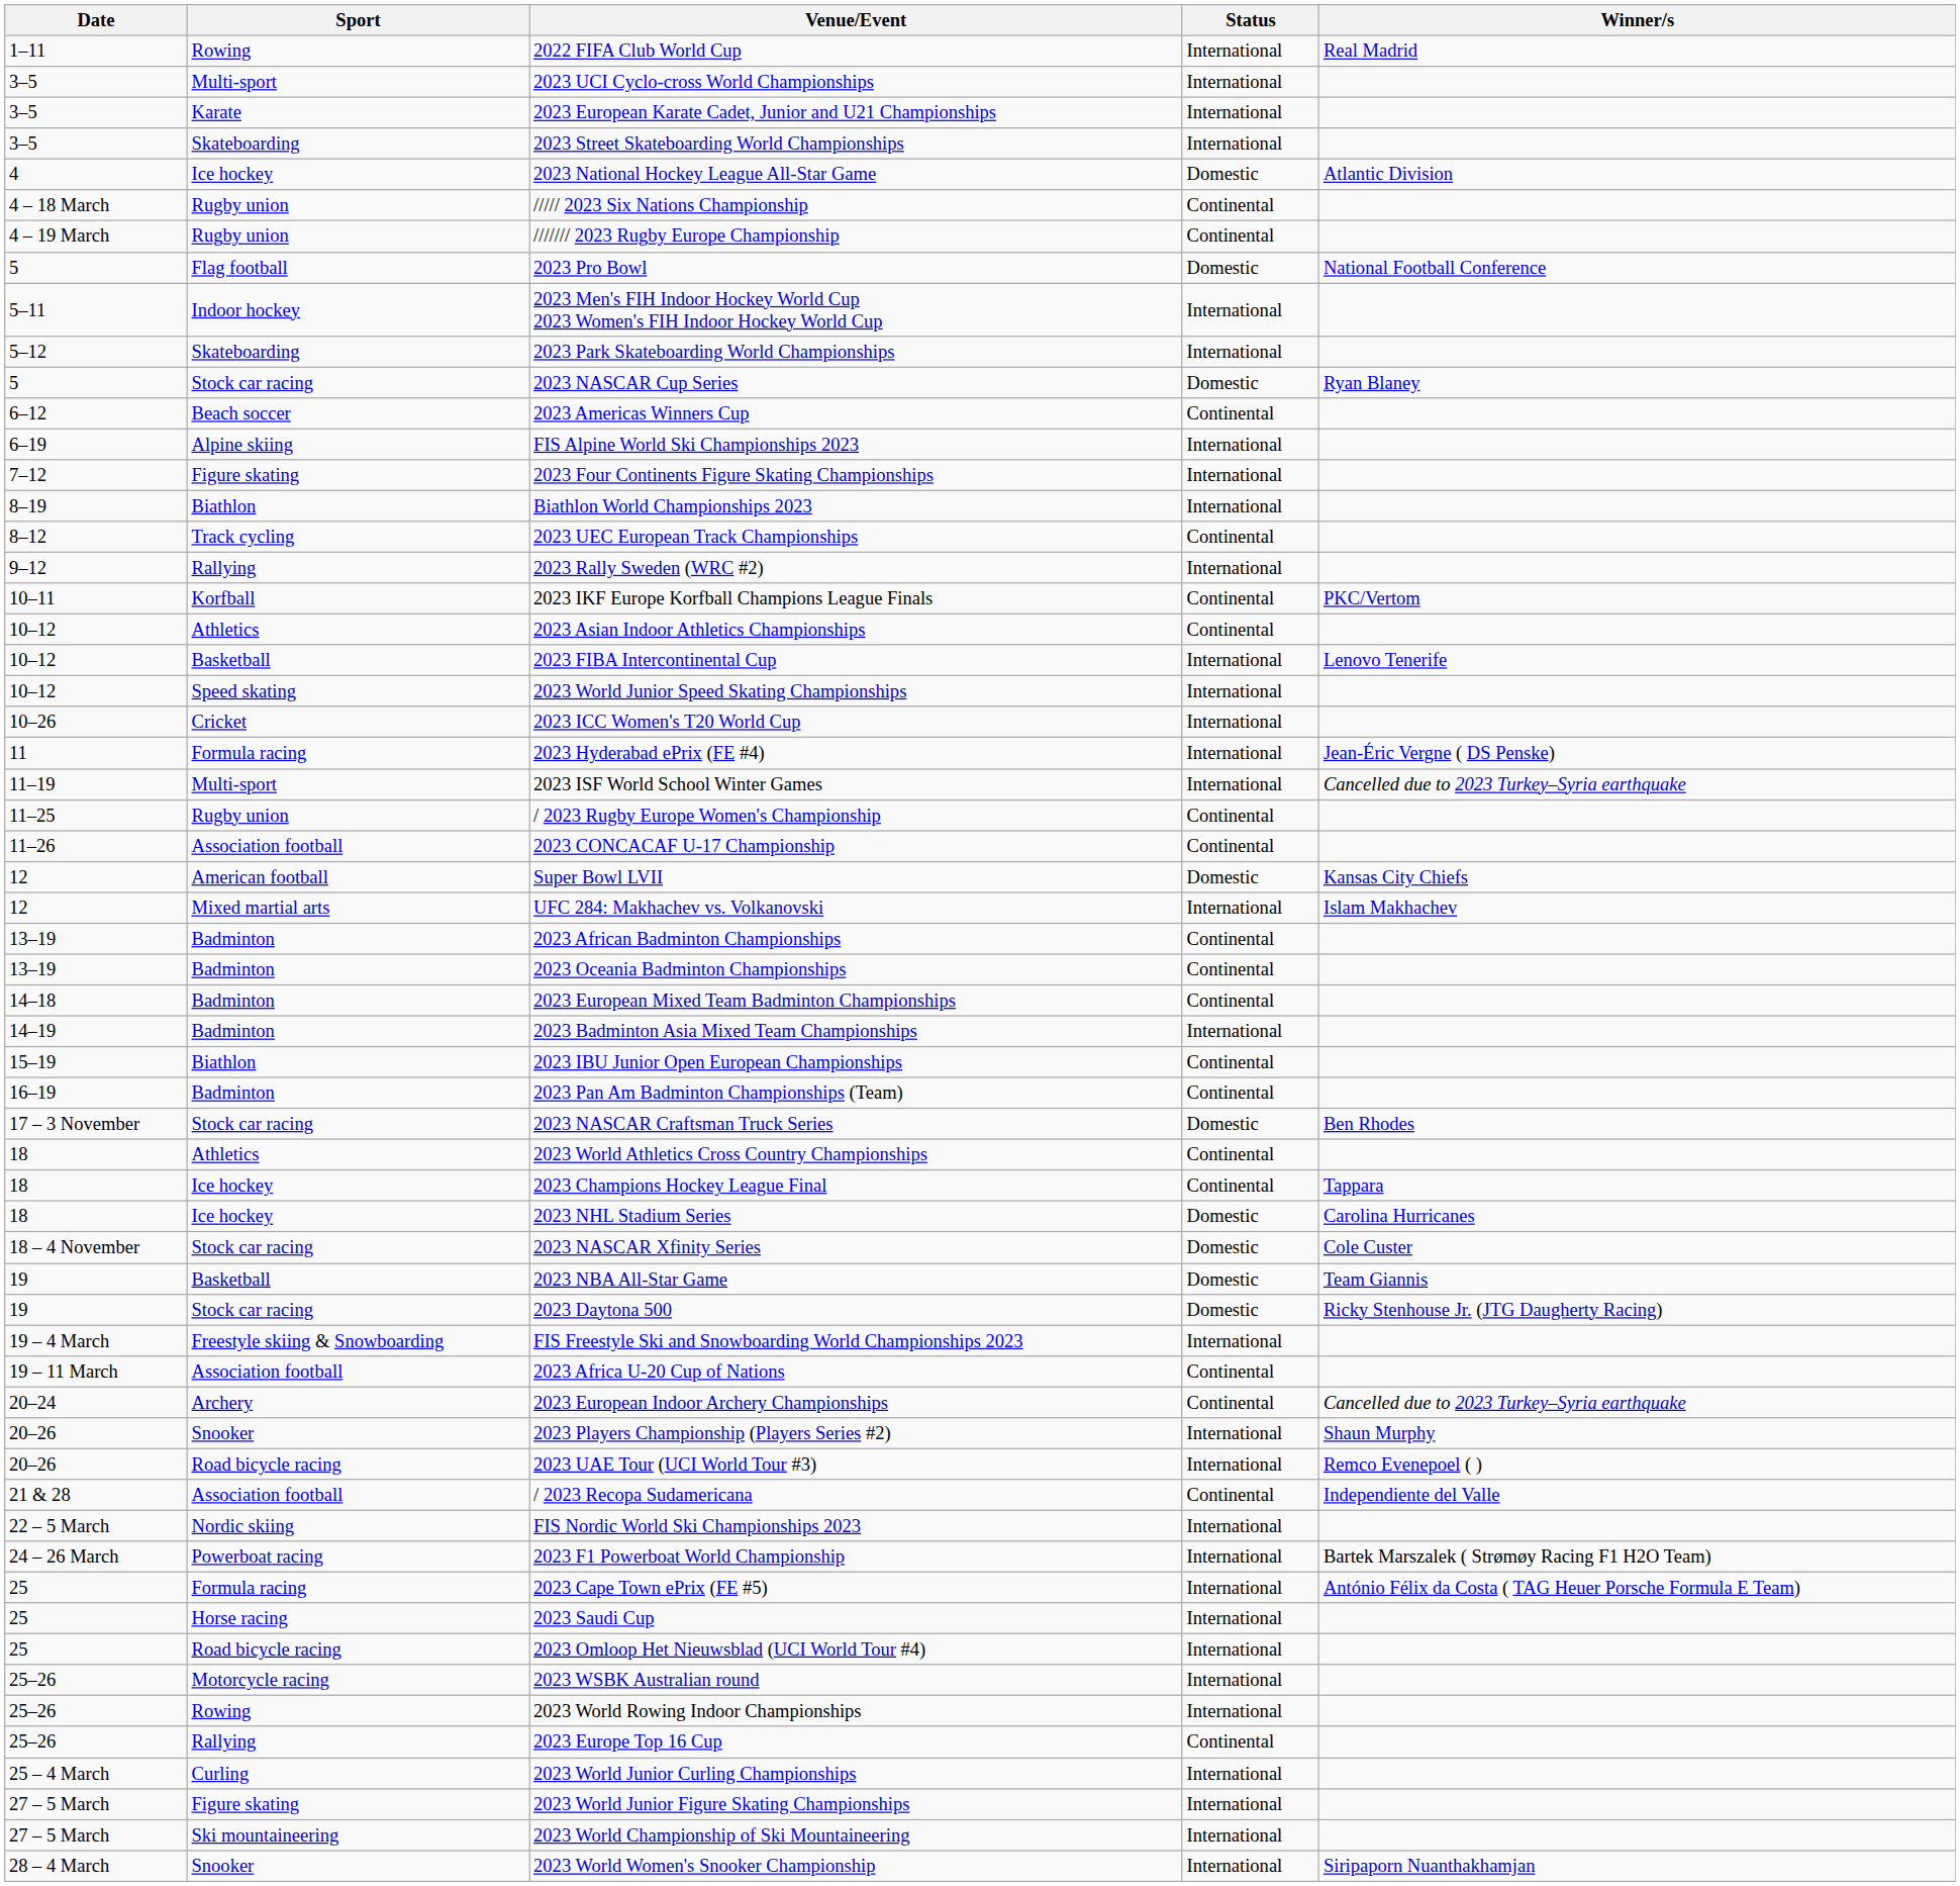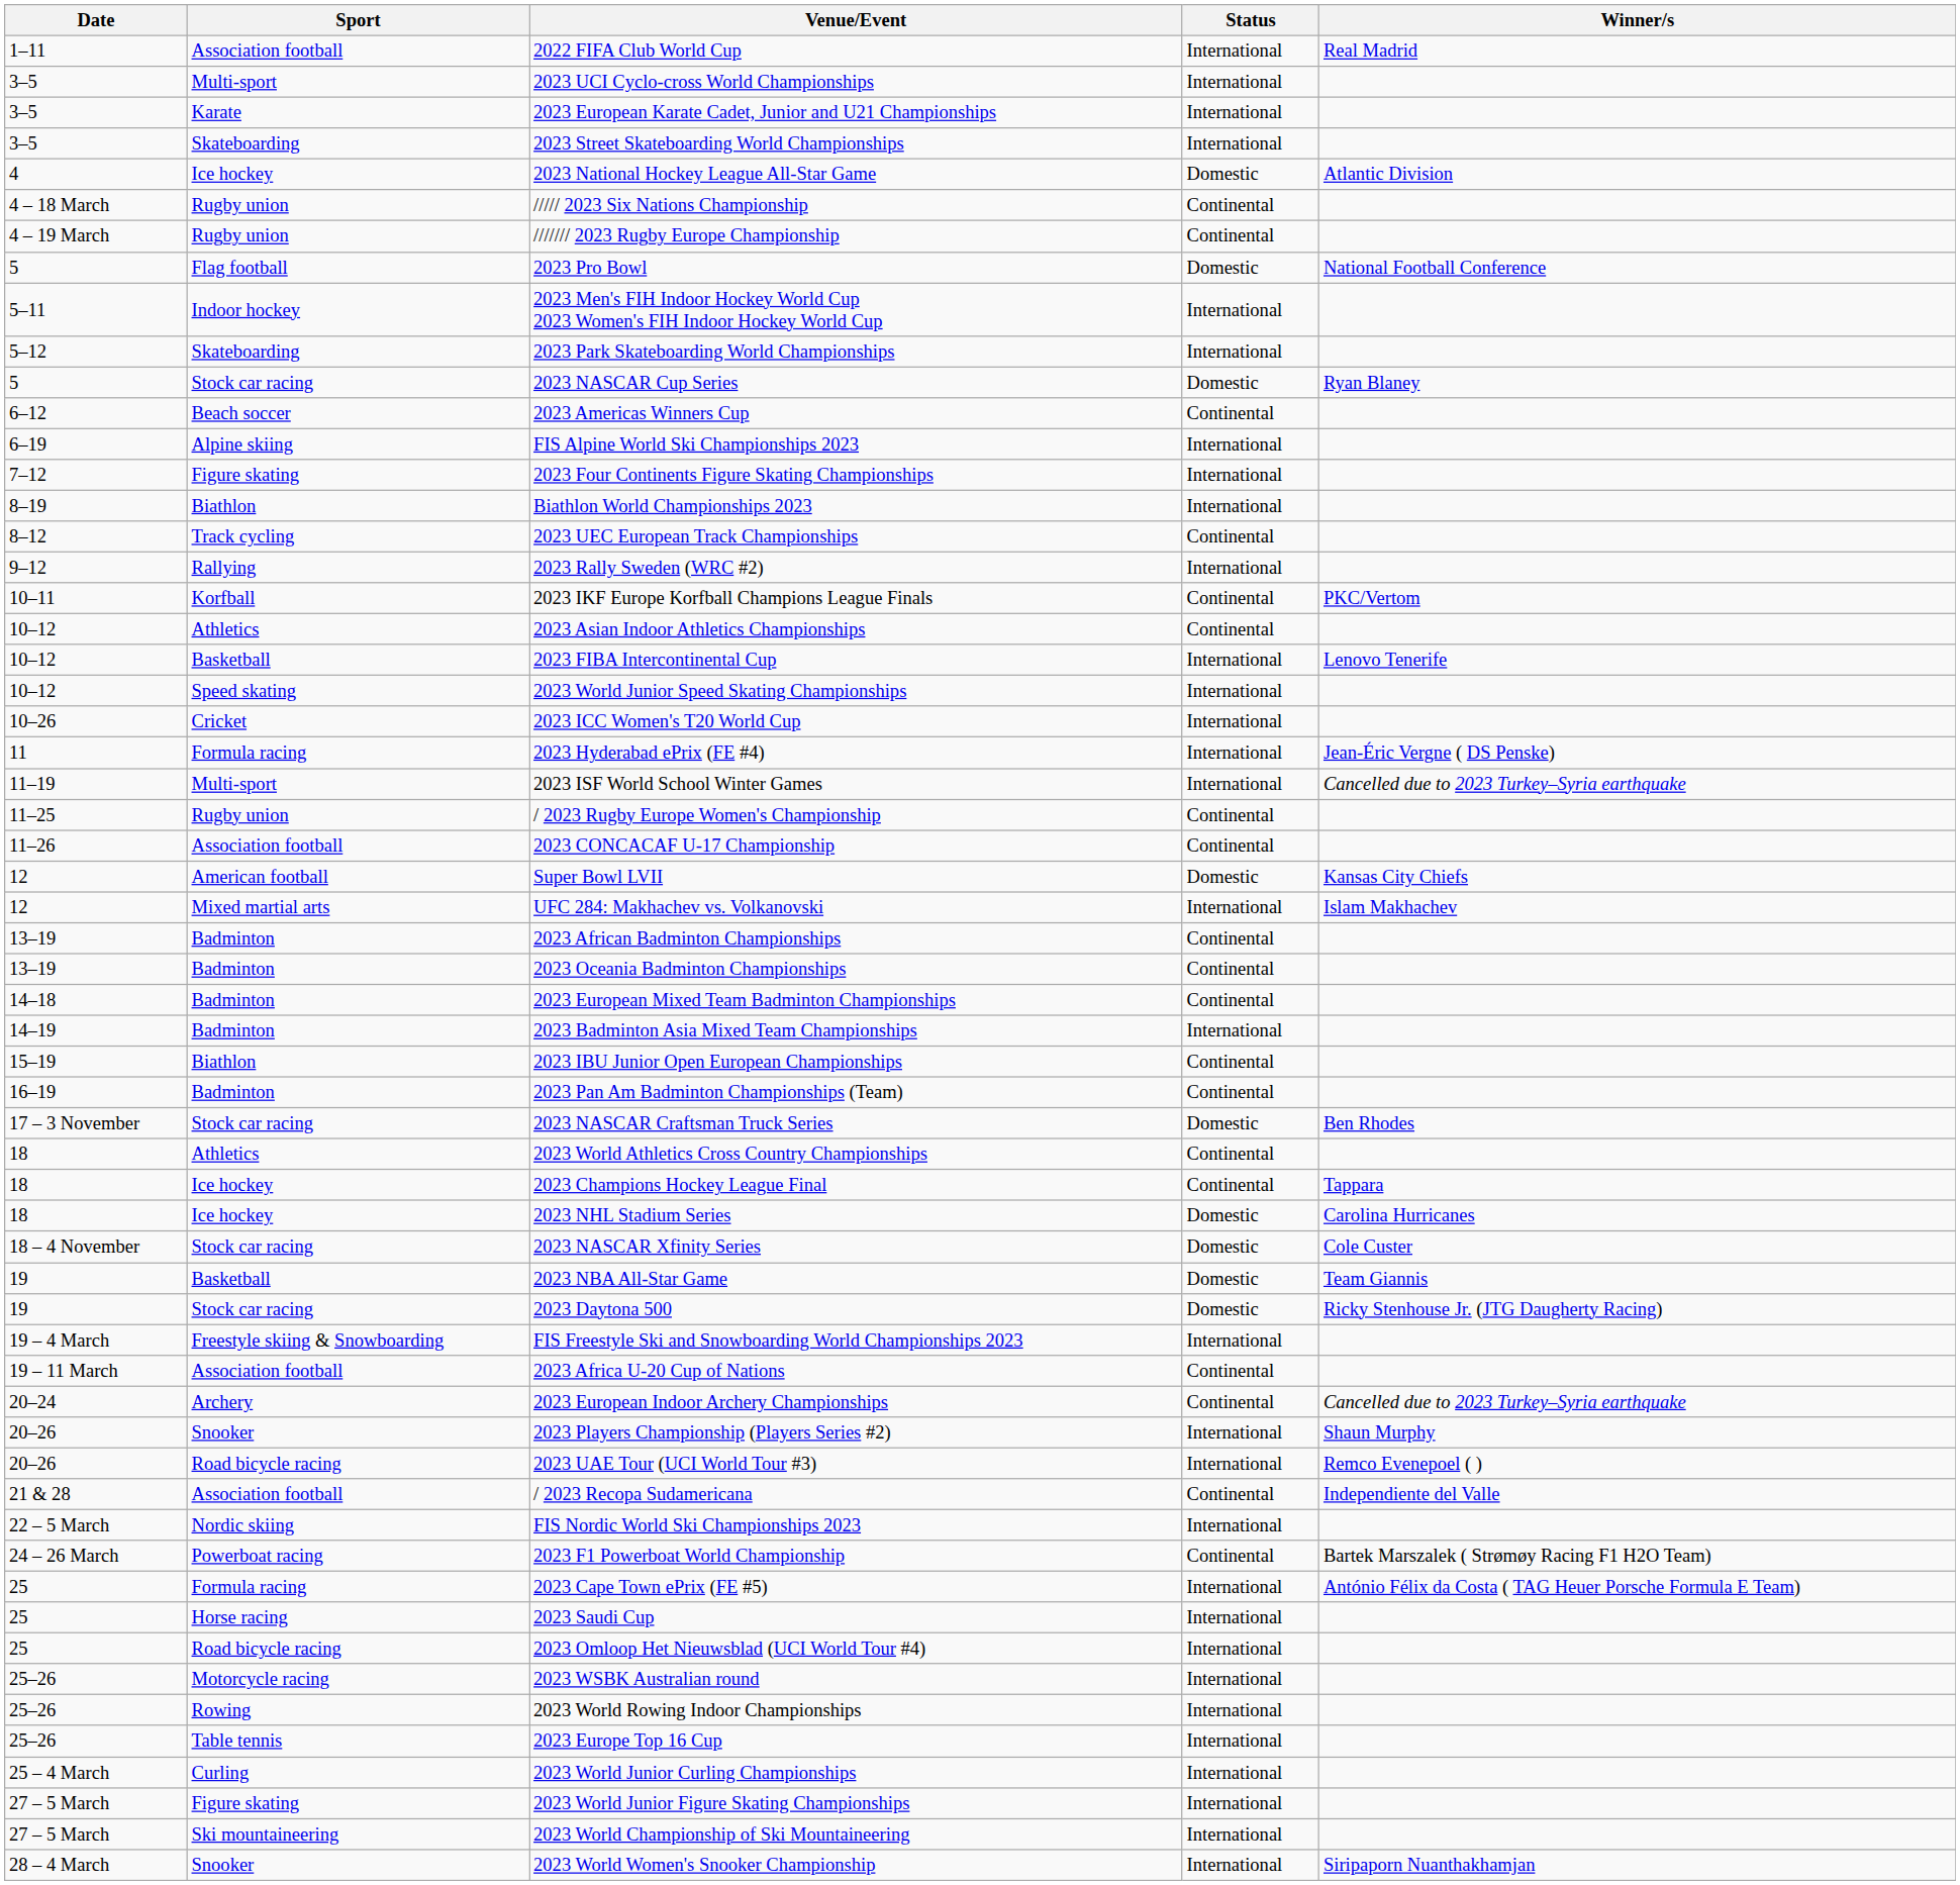2022 FIFA Club World Cup | Sport: Rowing -> Association football
2023 F1 Powerboat World Championship | Status: International -> Continental
2023 Europe Top 16 Cup | Sport: Rallying -> Table tennis
2023 Europe Top 16 Cup | Status: Continental -> International
